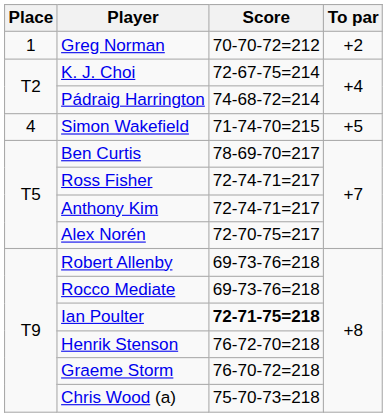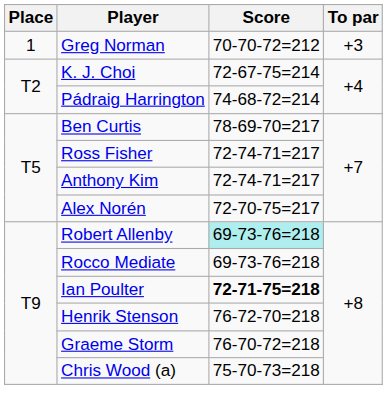Greg Norman | To par: +2 -> +3
- row: 4 | Simon Wakefield | 71-74-70=215 | +5
Robert Allenby | Score: no background -> paleturquoise background
